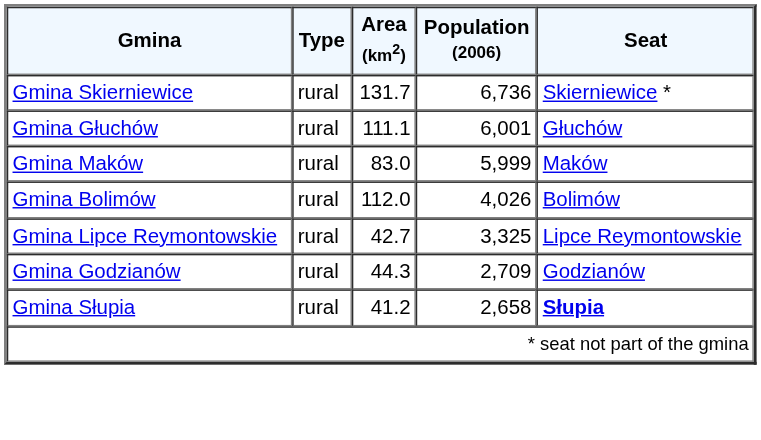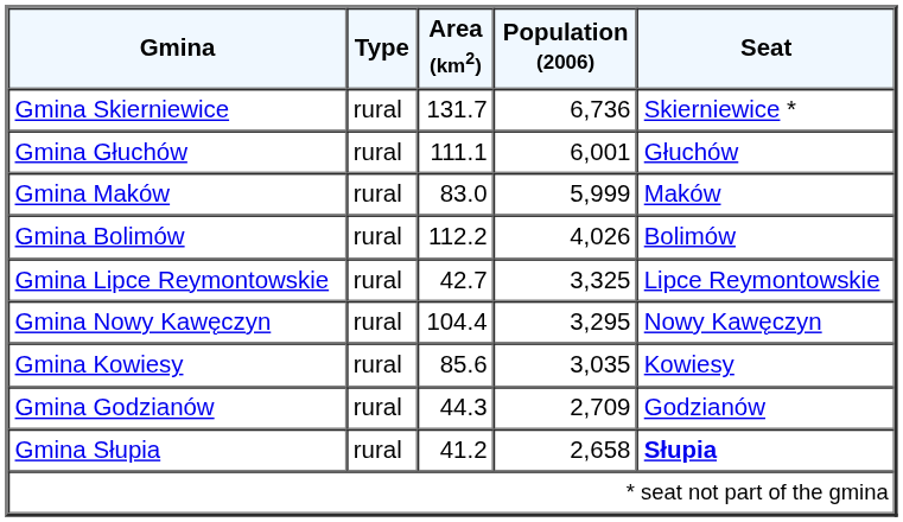Gmina Bolimów | Area (km2): 112.0 -> 112.2
+ row: Gmina Nowy Kawęczyn | rural | 104.4 | 3,295 | Nowy Kawęczyn
+ row: Gmina Kowiesy | rural | 85.6 | 3,035 | Kowiesy
